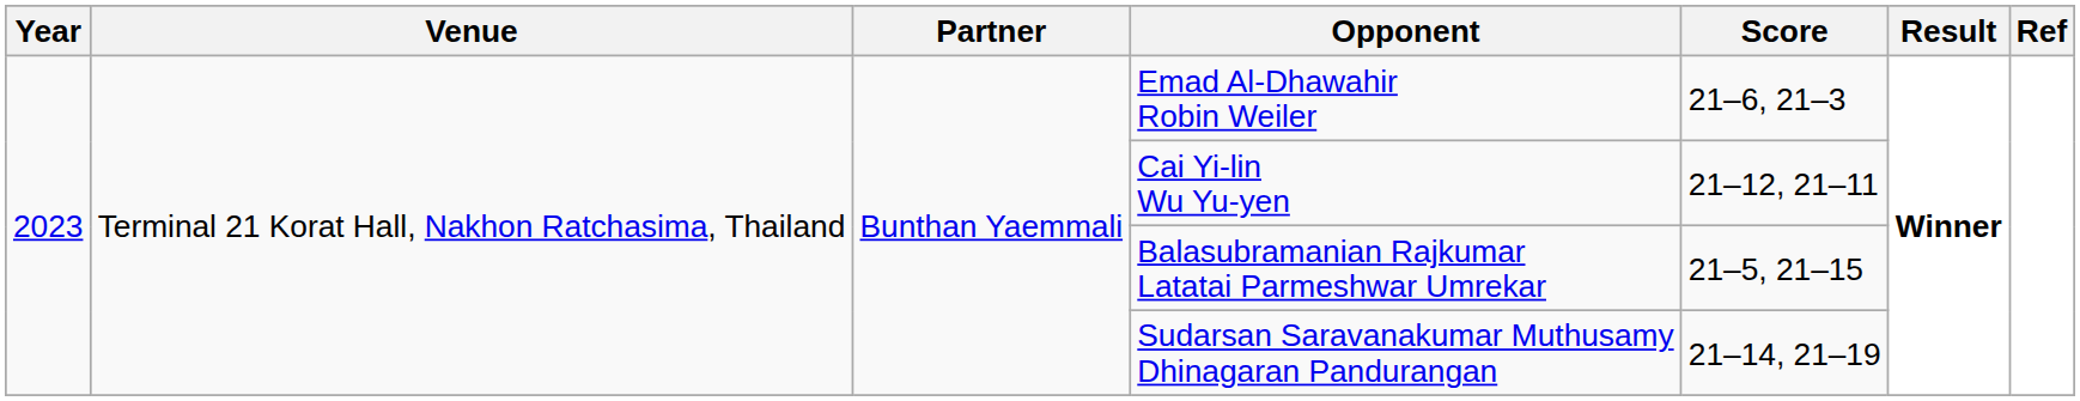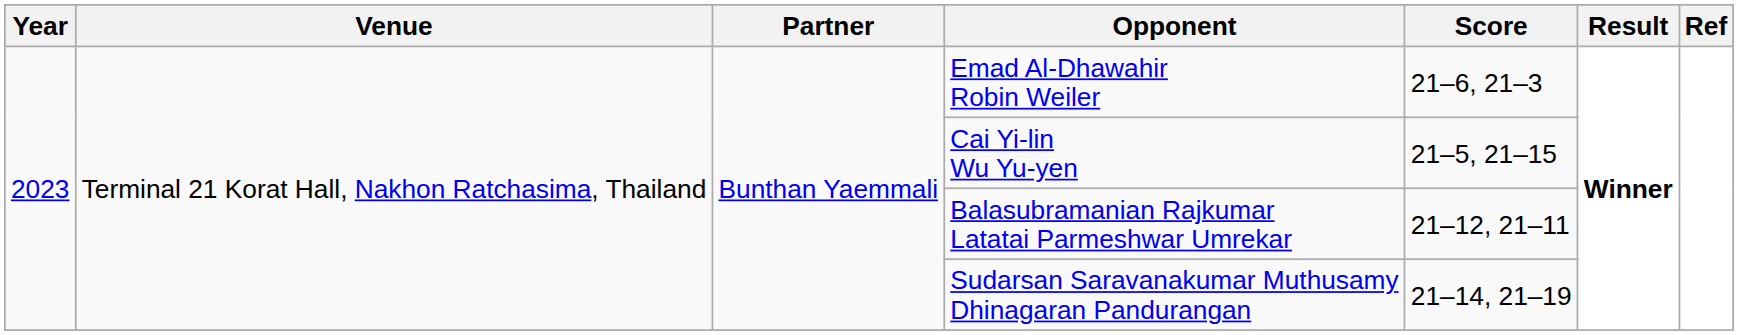Cai Yi-lin Wu Yu-yen | Score: 21–12, 21–11 -> 21–5, 21–15
Balasubramanian Rajkumar Latatai Parmeshwar Umrekar | Score: 21–5, 21–15 -> 21–12, 21–11
